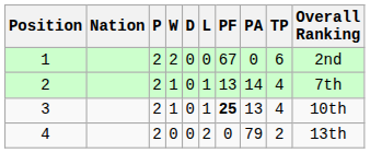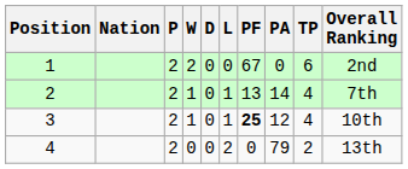3 | PA: 13 -> 12
